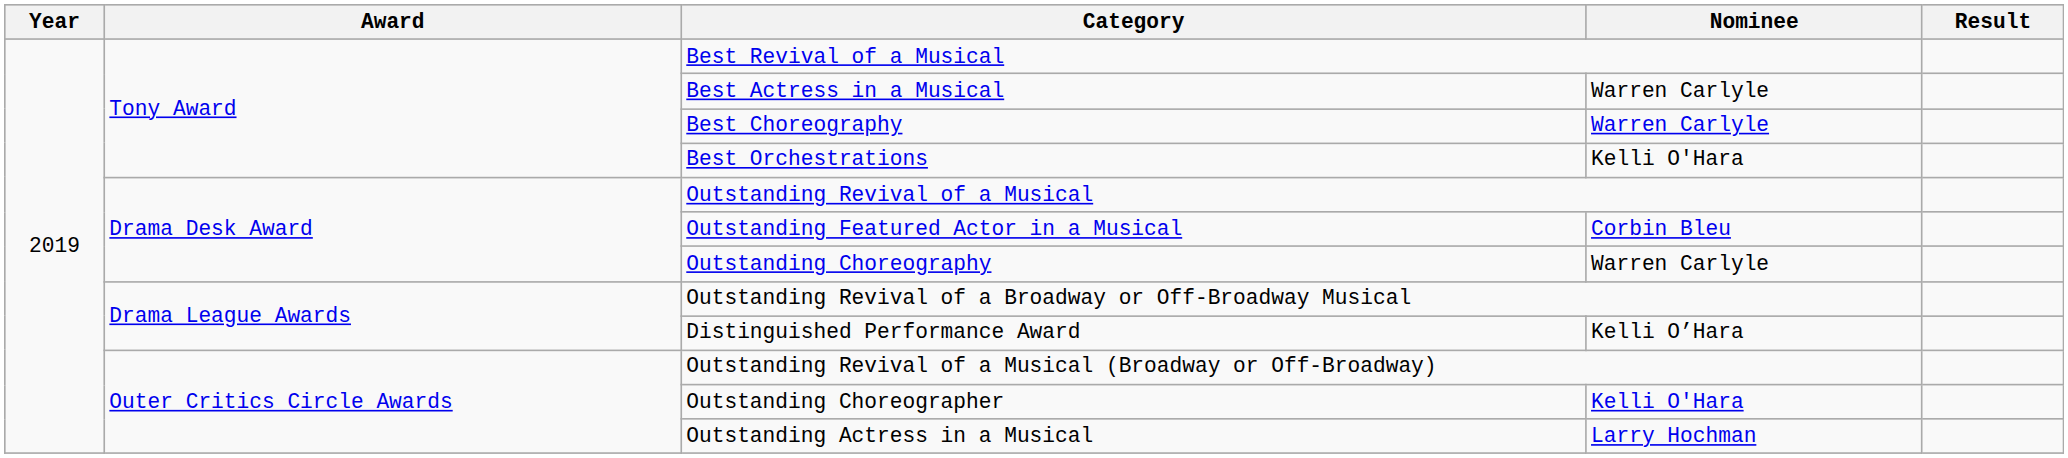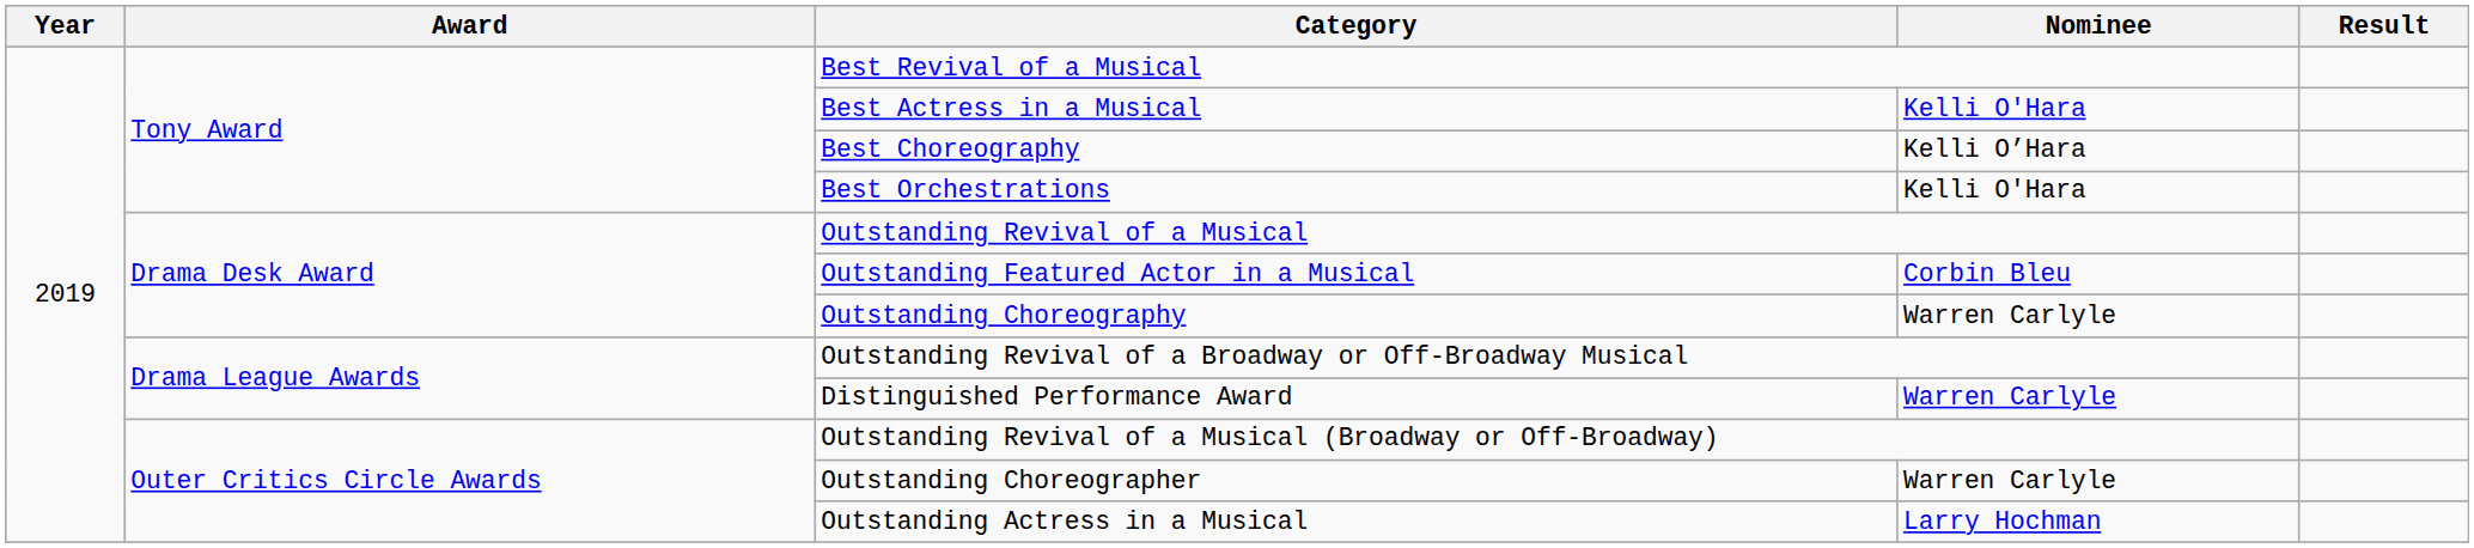Best Actress in a Musical | Nominee: Warren Carlyle -> Kelli O'Hara
Best Choreography | Nominee: Warren Carlyle -> Kelli O’Hara
Distinguished Performance Award | Nominee: Kelli O’Hara -> Warren Carlyle
Outstanding Choreographer | Nominee: Kelli O'Hara -> Warren Carlyle
